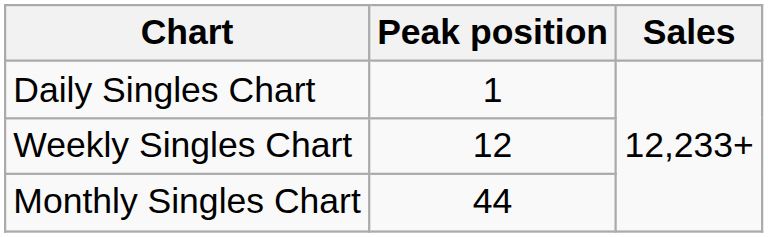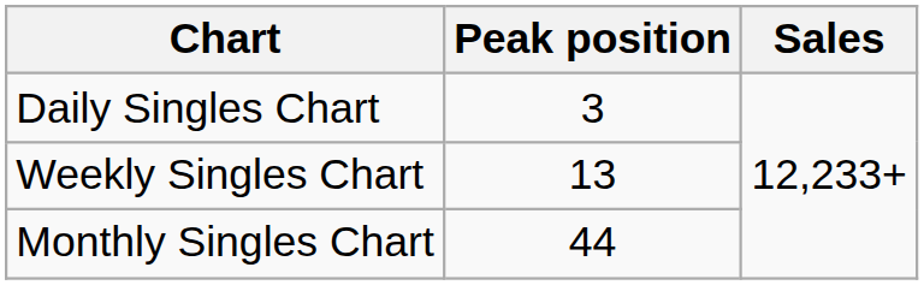Daily Singles Chart | Peak position: 1 -> 3
Weekly Singles Chart | Peak position: 12 -> 13
